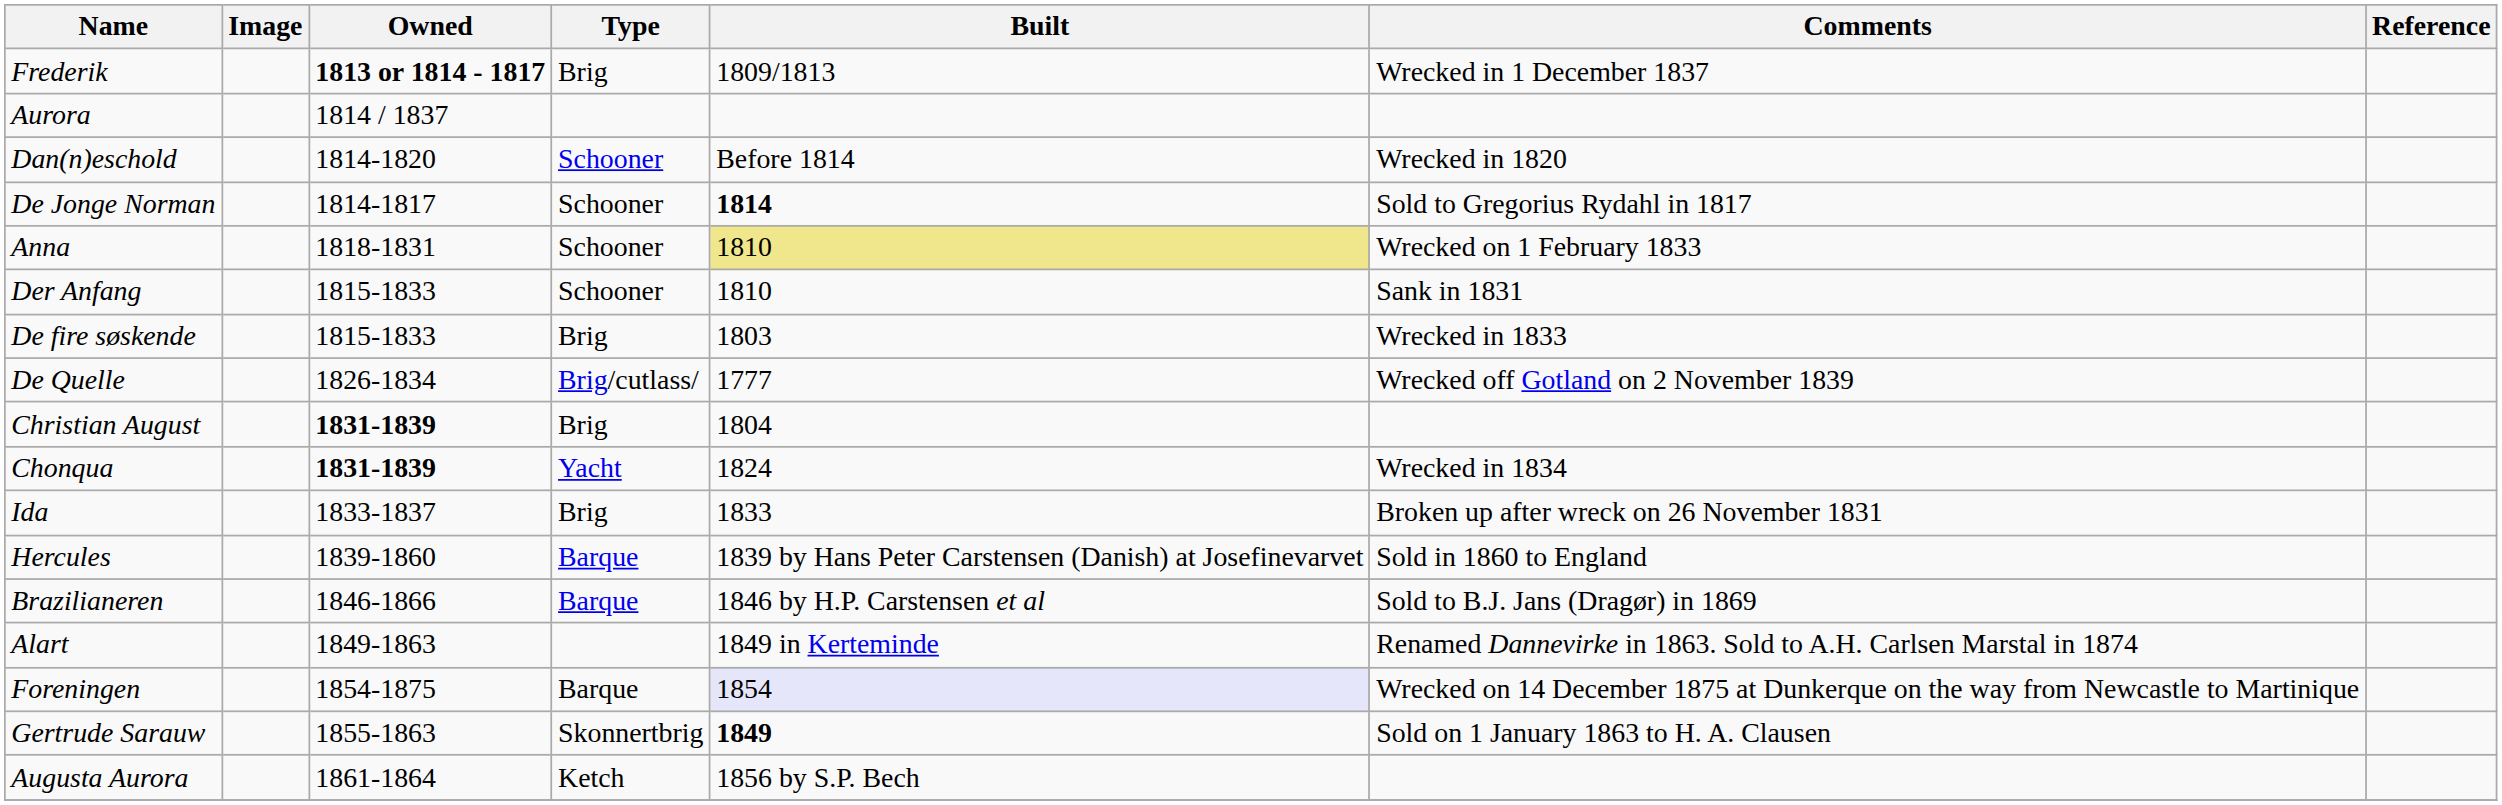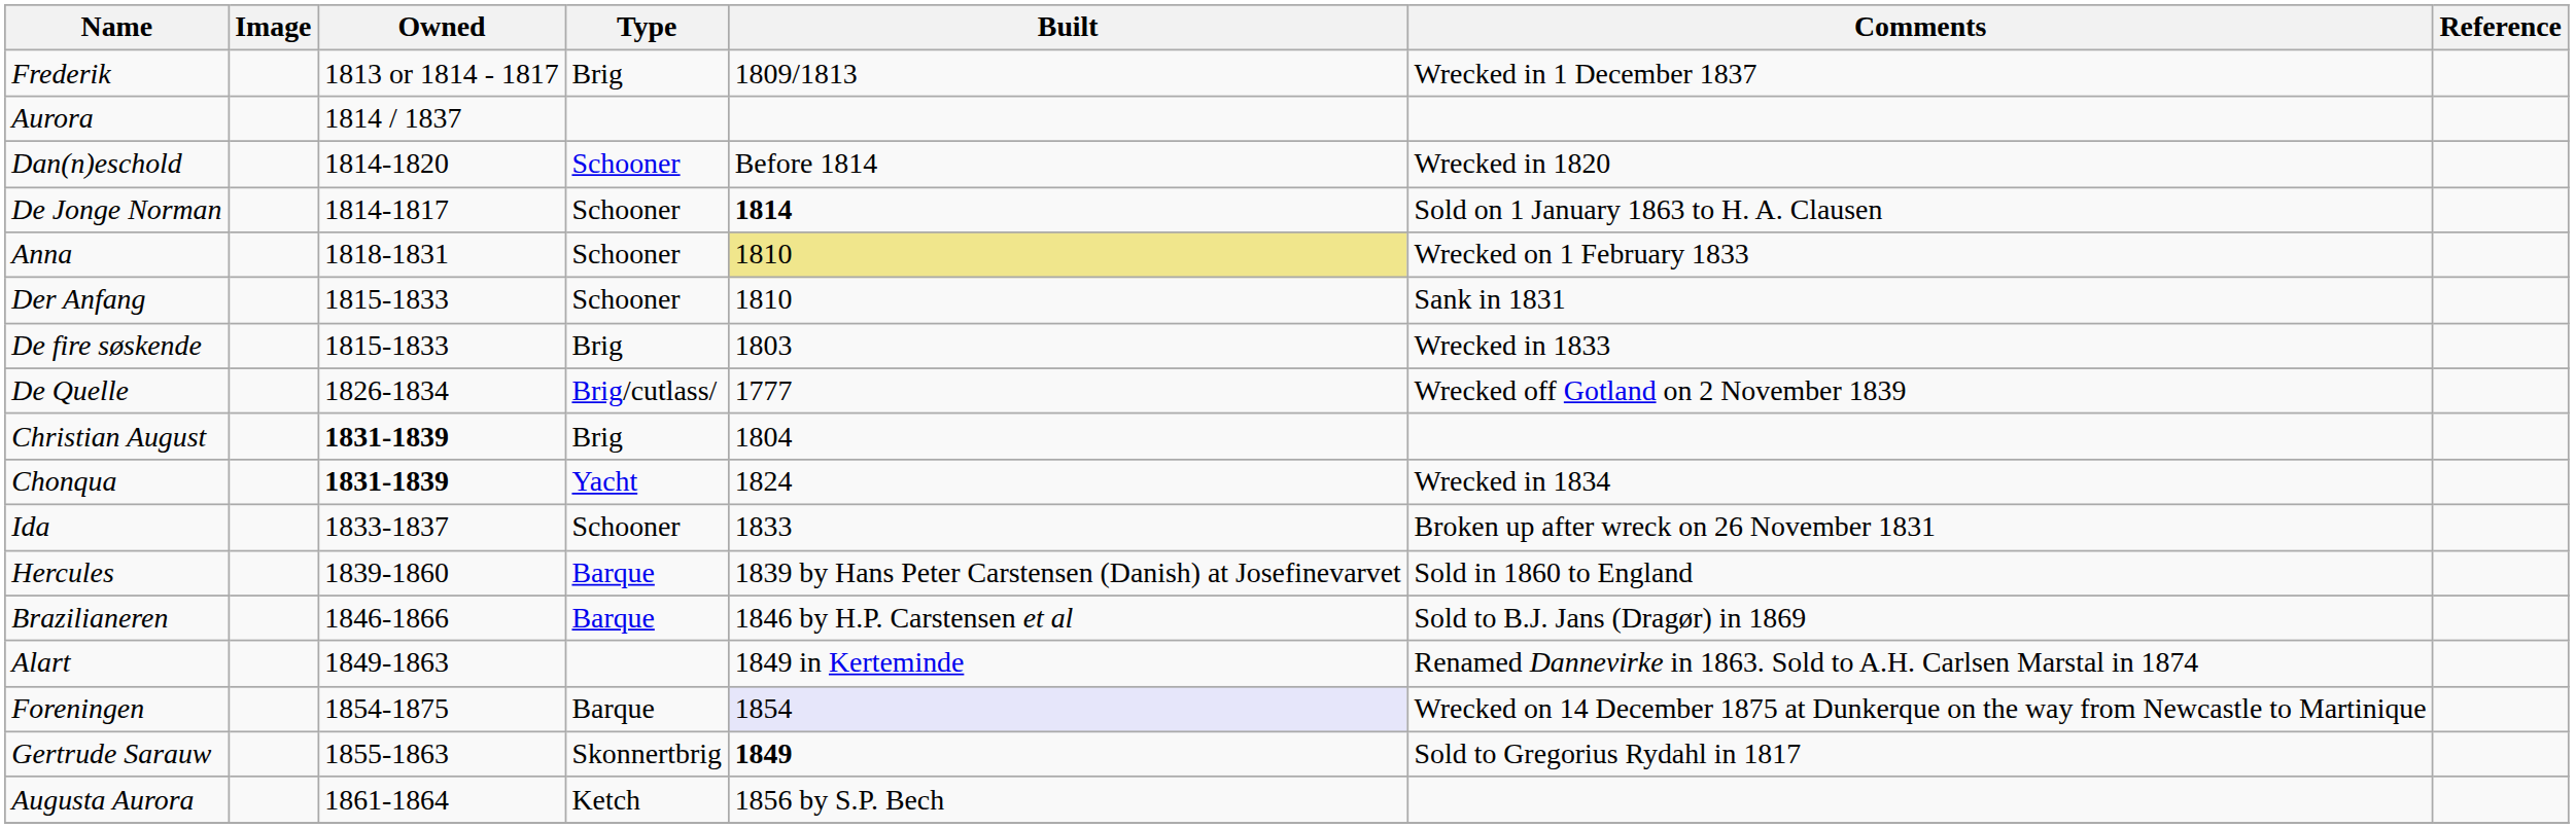Frederik | Owned: bold -> normal
De Jonge Norman | Comments: Sold to Gregorius Rydahl in 1817 -> Sold on 1 January 1863 to H. A. Clausen
Ida | Type: Brig -> Schooner
Gertrude Sarauw | Comments: Sold on 1 January 1863 to H. A. Clausen -> Sold to Gregorius Rydahl in 1817
